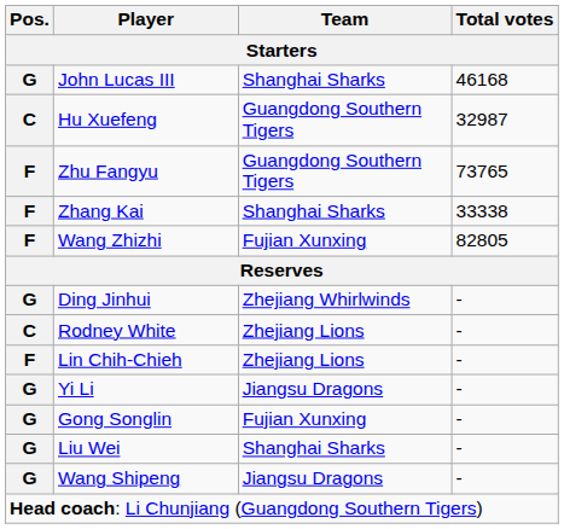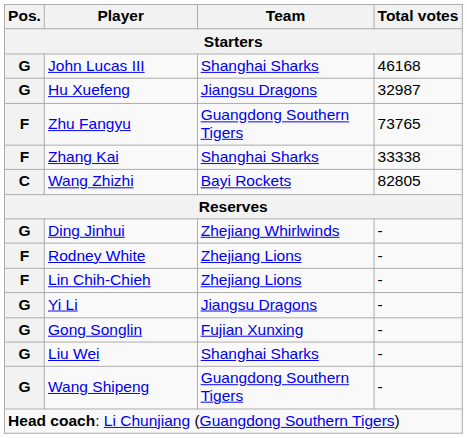Hu Xuefeng | Pos.: C -> G
Hu Xuefeng | Team: Guangdong Southern Tigers -> Jiangsu Dragons
Wang Zhizhi | Pos.: F -> C
Wang Zhizhi | Team: Fujian Xunxing -> Bayi Rockets
Rodney White | Pos.: C -> F
Wang Shipeng | Team: Jiangsu Dragons -> Guangdong Southern Tigers
